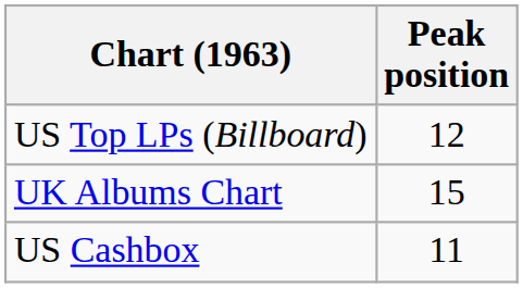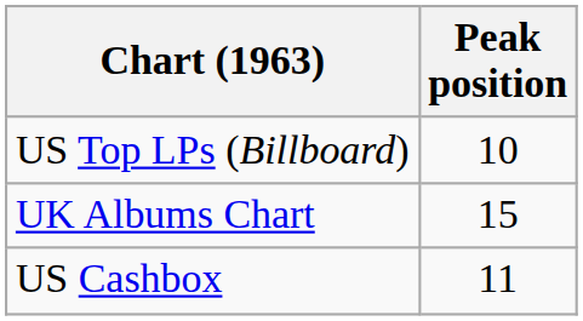US Top LPs (Billboard) | Peak position: 12 -> 10
